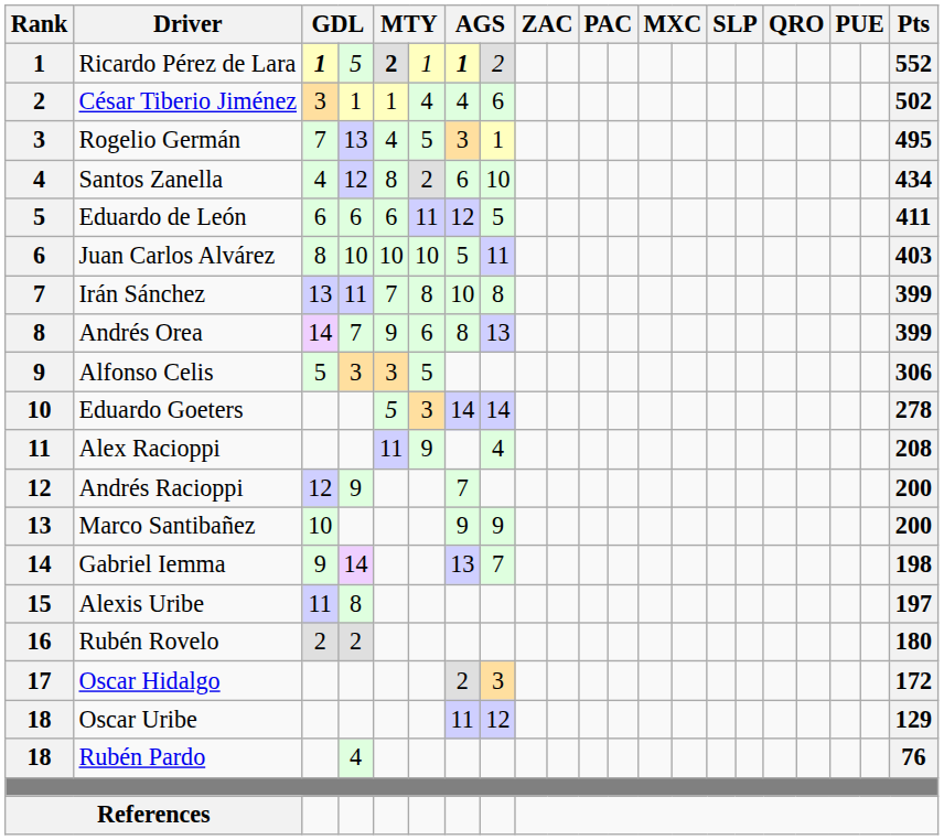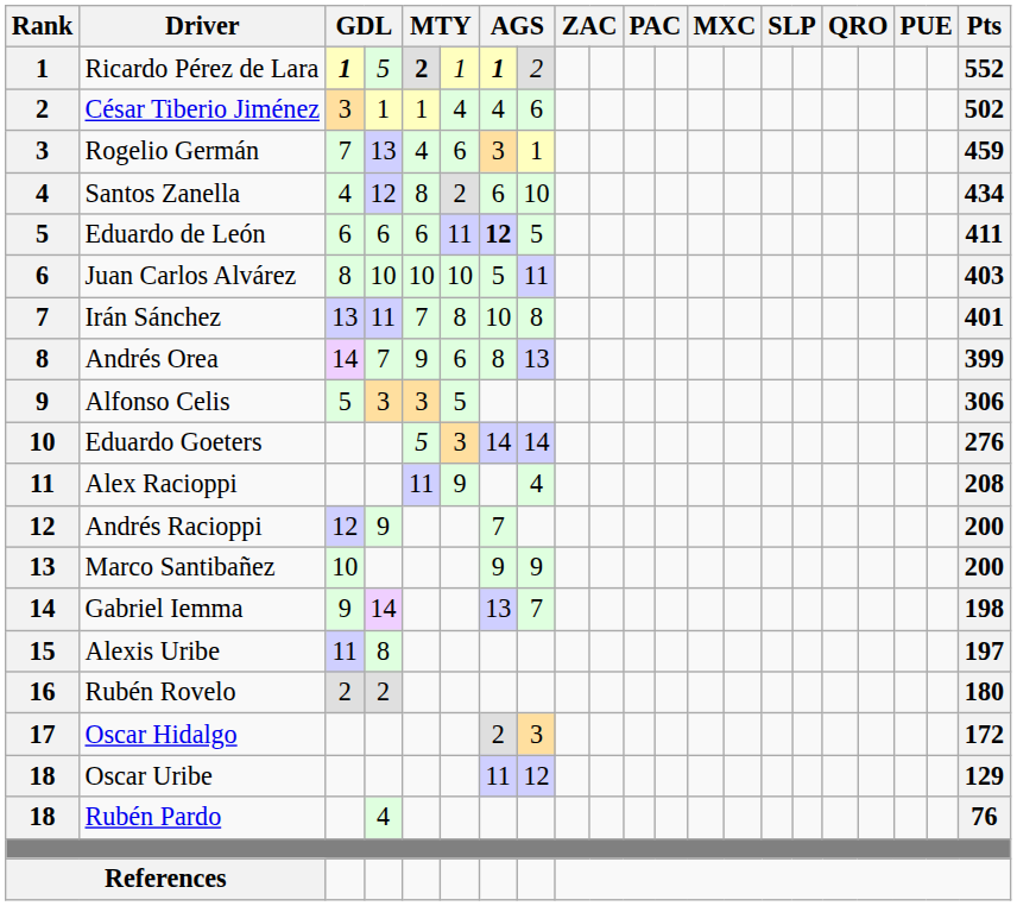Rogelio Germán | column 6: 5 -> 6
Rogelio Germán | Pts: 495 -> 459
Eduardo de León | column 7: normal -> bold
Irán Sánchez | Pts: 399 -> 401
Eduardo Goeters | Pts: 278 -> 276
